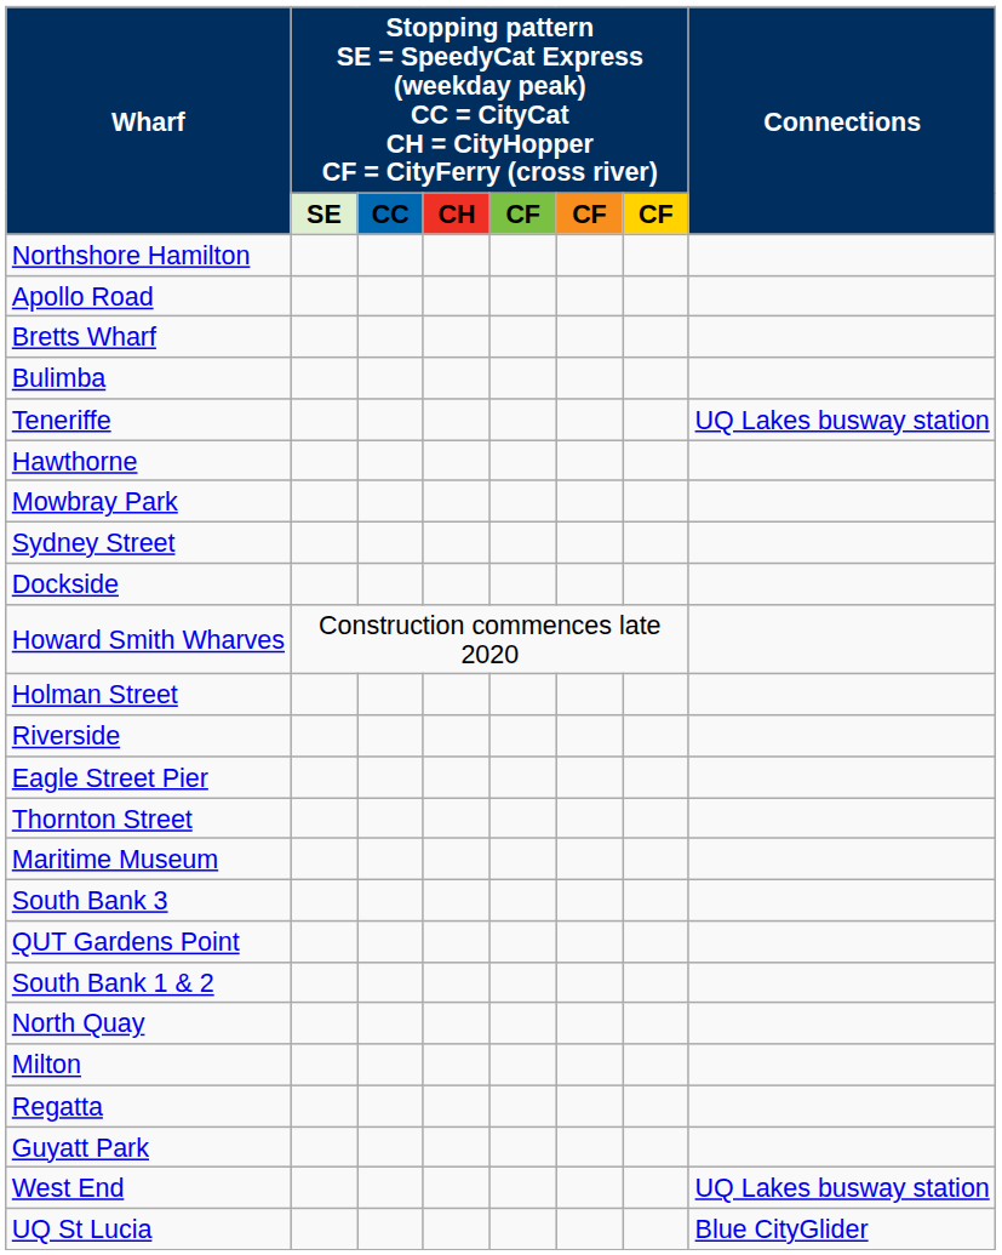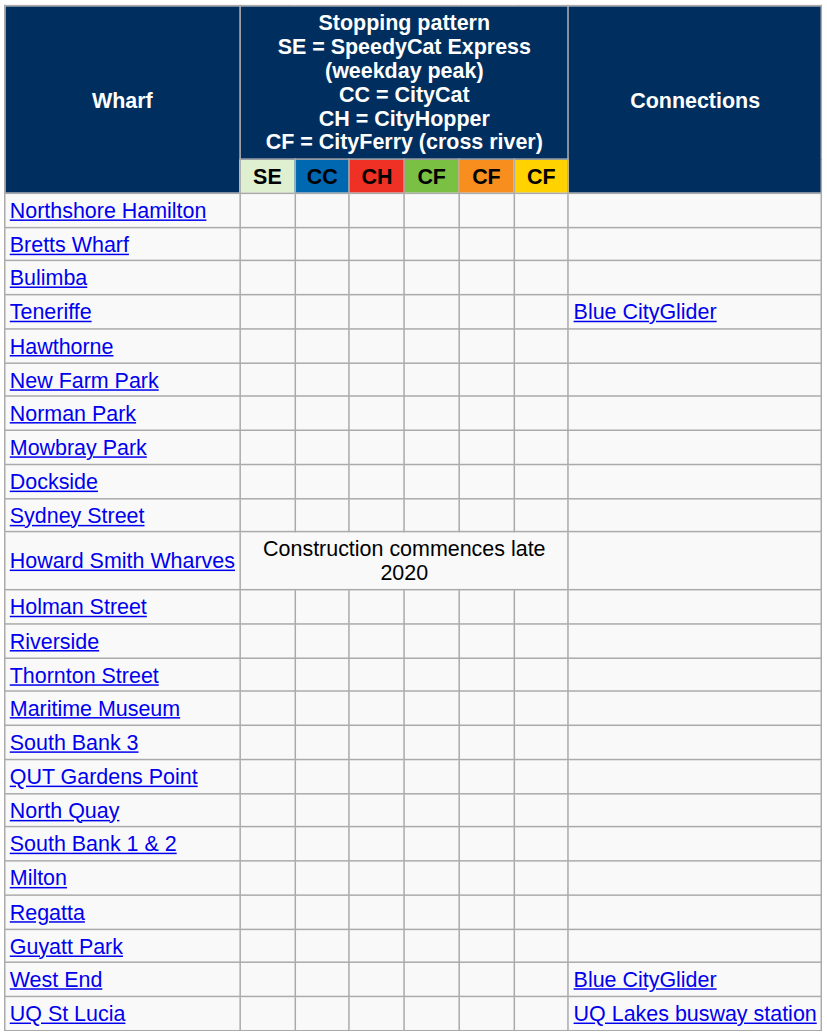- row: Apollo Road
Teneriffe | Connections: UQ Lakes busway station -> Blue CityGlider
+ row: New Farm Park
+ row: Norman Park
rows swapped: Sydney Street <-> Dockside
- row: Eagle Street Pier
rows swapped: South Bank 1 & 2 <-> North Quay
West End | Connections: UQ Lakes busway station -> Blue CityGlider
UQ St Lucia | Connections: Blue CityGlider -> UQ Lakes busway station
